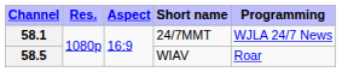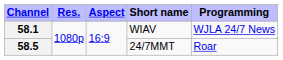58.1 | Short name: 24/7MMT -> WIAV
58.5 | Short name: WIAV -> 24/7MMT
